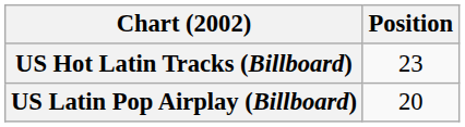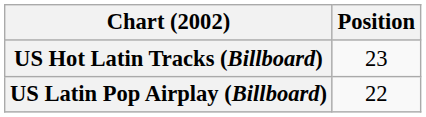US Latin Pop Airplay (Billboard) | Position: 20 -> 22
